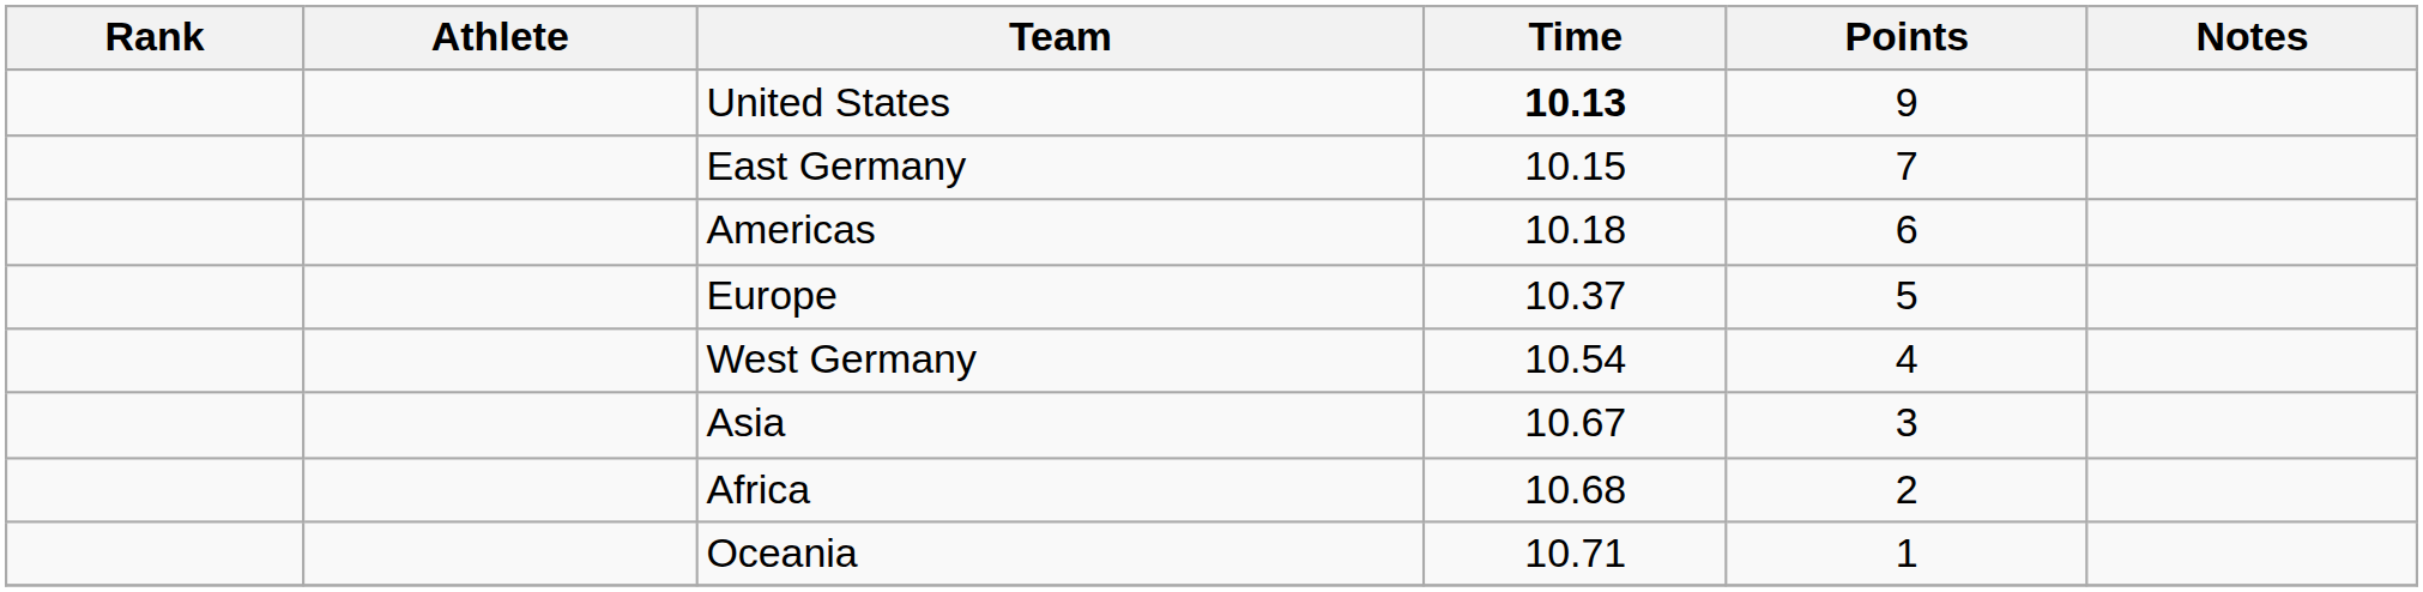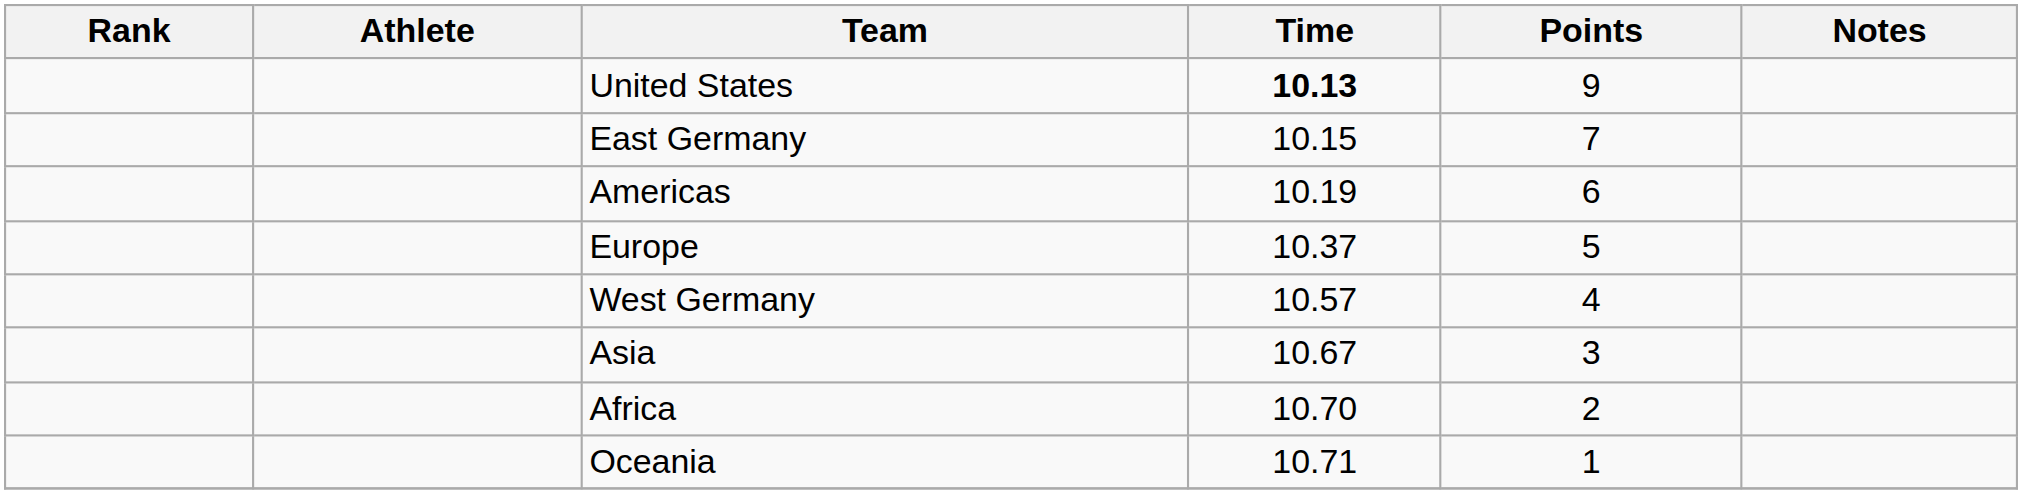Americas | Time: 10.18 -> 10.19
West Germany | Time: 10.54 -> 10.57
Africa | Time: 10.68 -> 10.70
